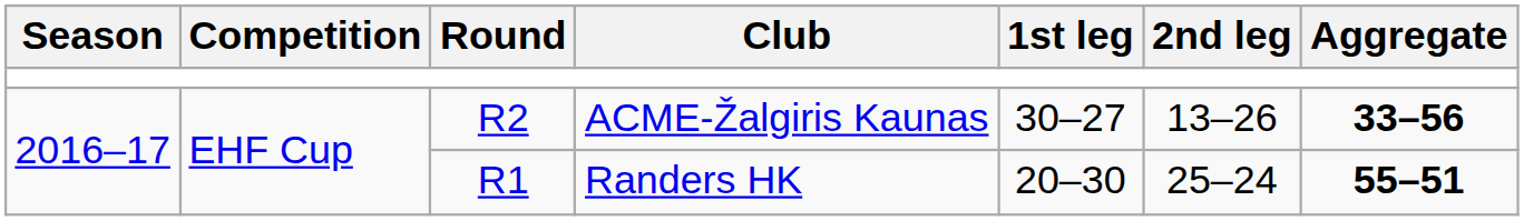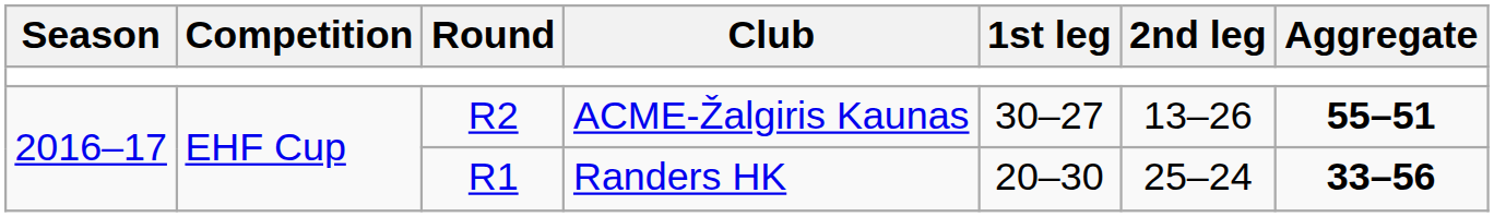ACME-Žalgiris Kaunas | Aggregate: 33–56 -> 55–51
Randers HK | Aggregate: 55–51 -> 33–56
